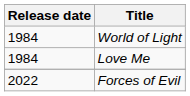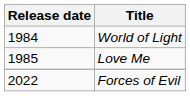Love Me | Release date: 1984 -> 1985
